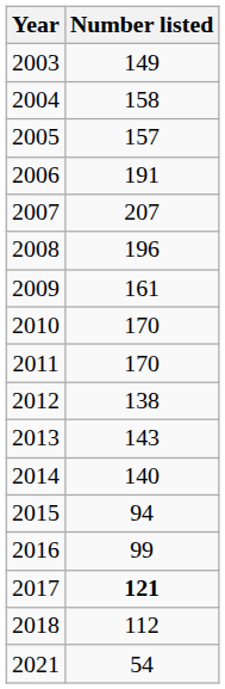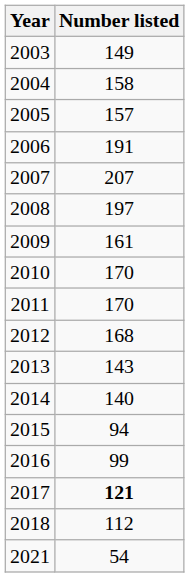2008 | Number listed: 196 -> 197
2012 | Number listed: 138 -> 168
